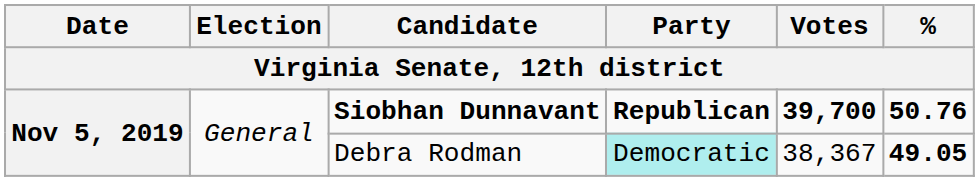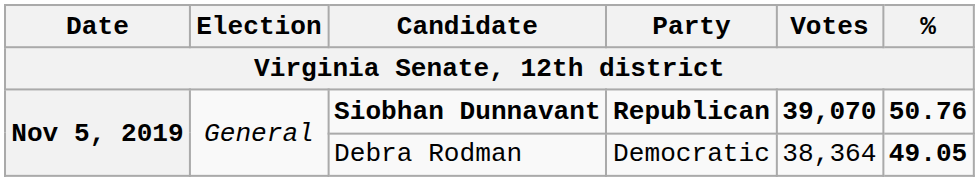Siobhan Dunnavant | Votes: 39,700 -> 39,070
Debra Rodman | Party: paleturquoise background -> no background
Debra Rodman | Votes: 38,367 -> 38,364
